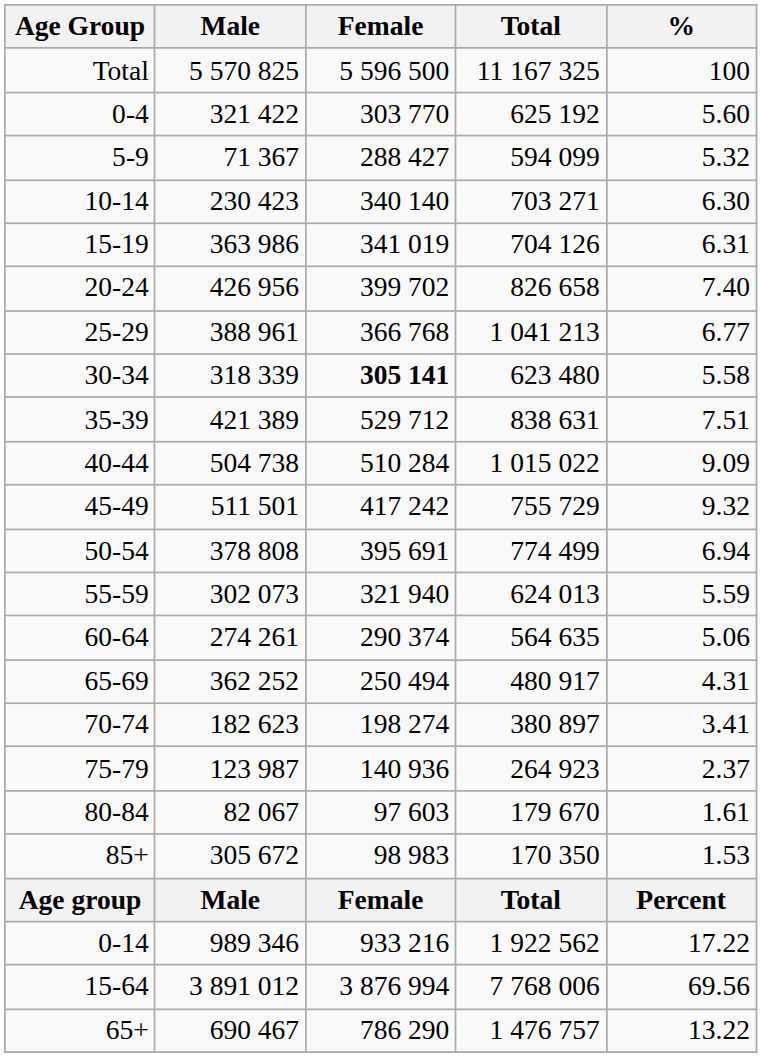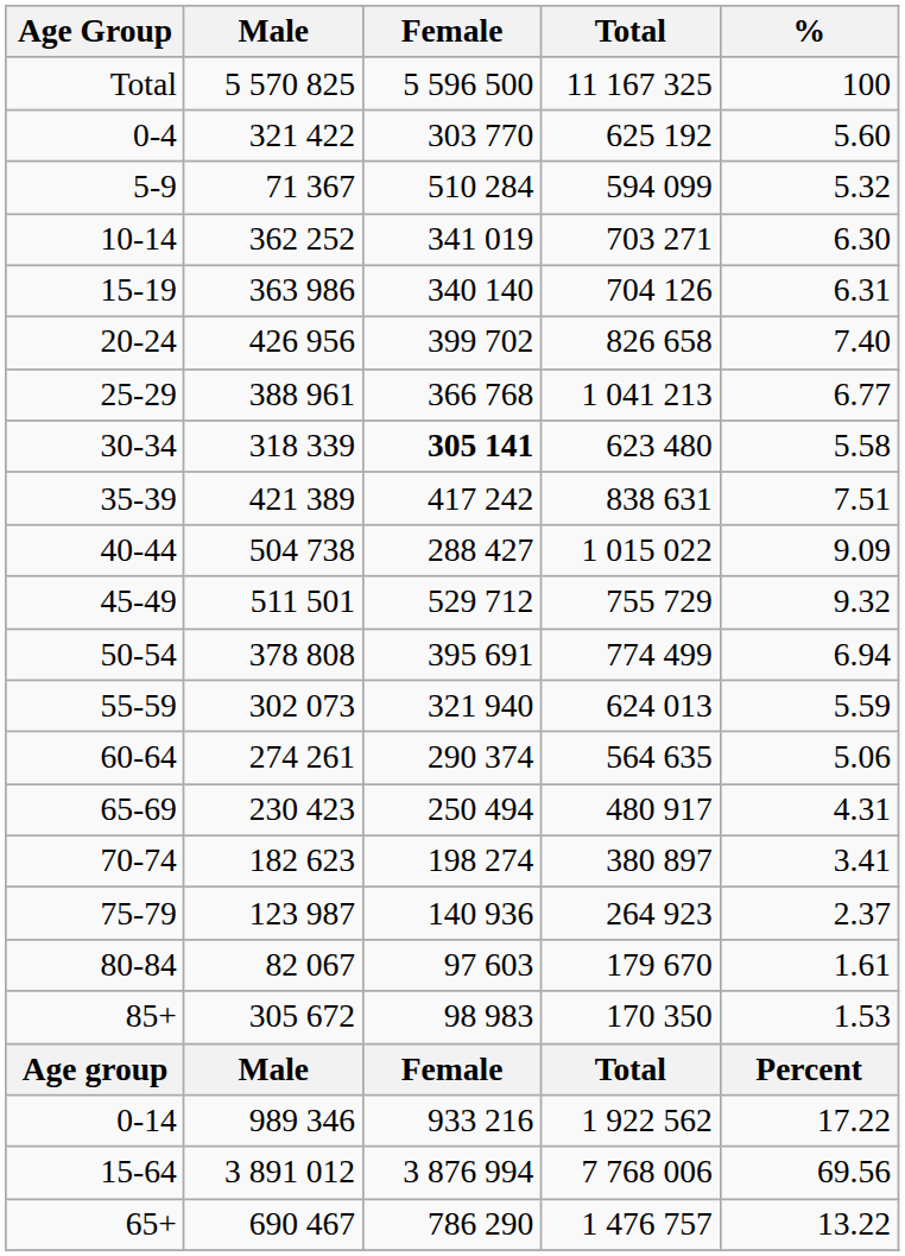5-9 | Female: 288 427 -> 510 284
10-14 | Male: 230 423 -> 362 252
10-14 | Female: 340 140 -> 341 019
15-19 | Female: 341 019 -> 340 140
35-39 | Female: 529 712 -> 417 242
40-44 | Female: 510 284 -> 288 427
45-49 | Female: 417 242 -> 529 712
65-69 | Male: 362 252 -> 230 423
